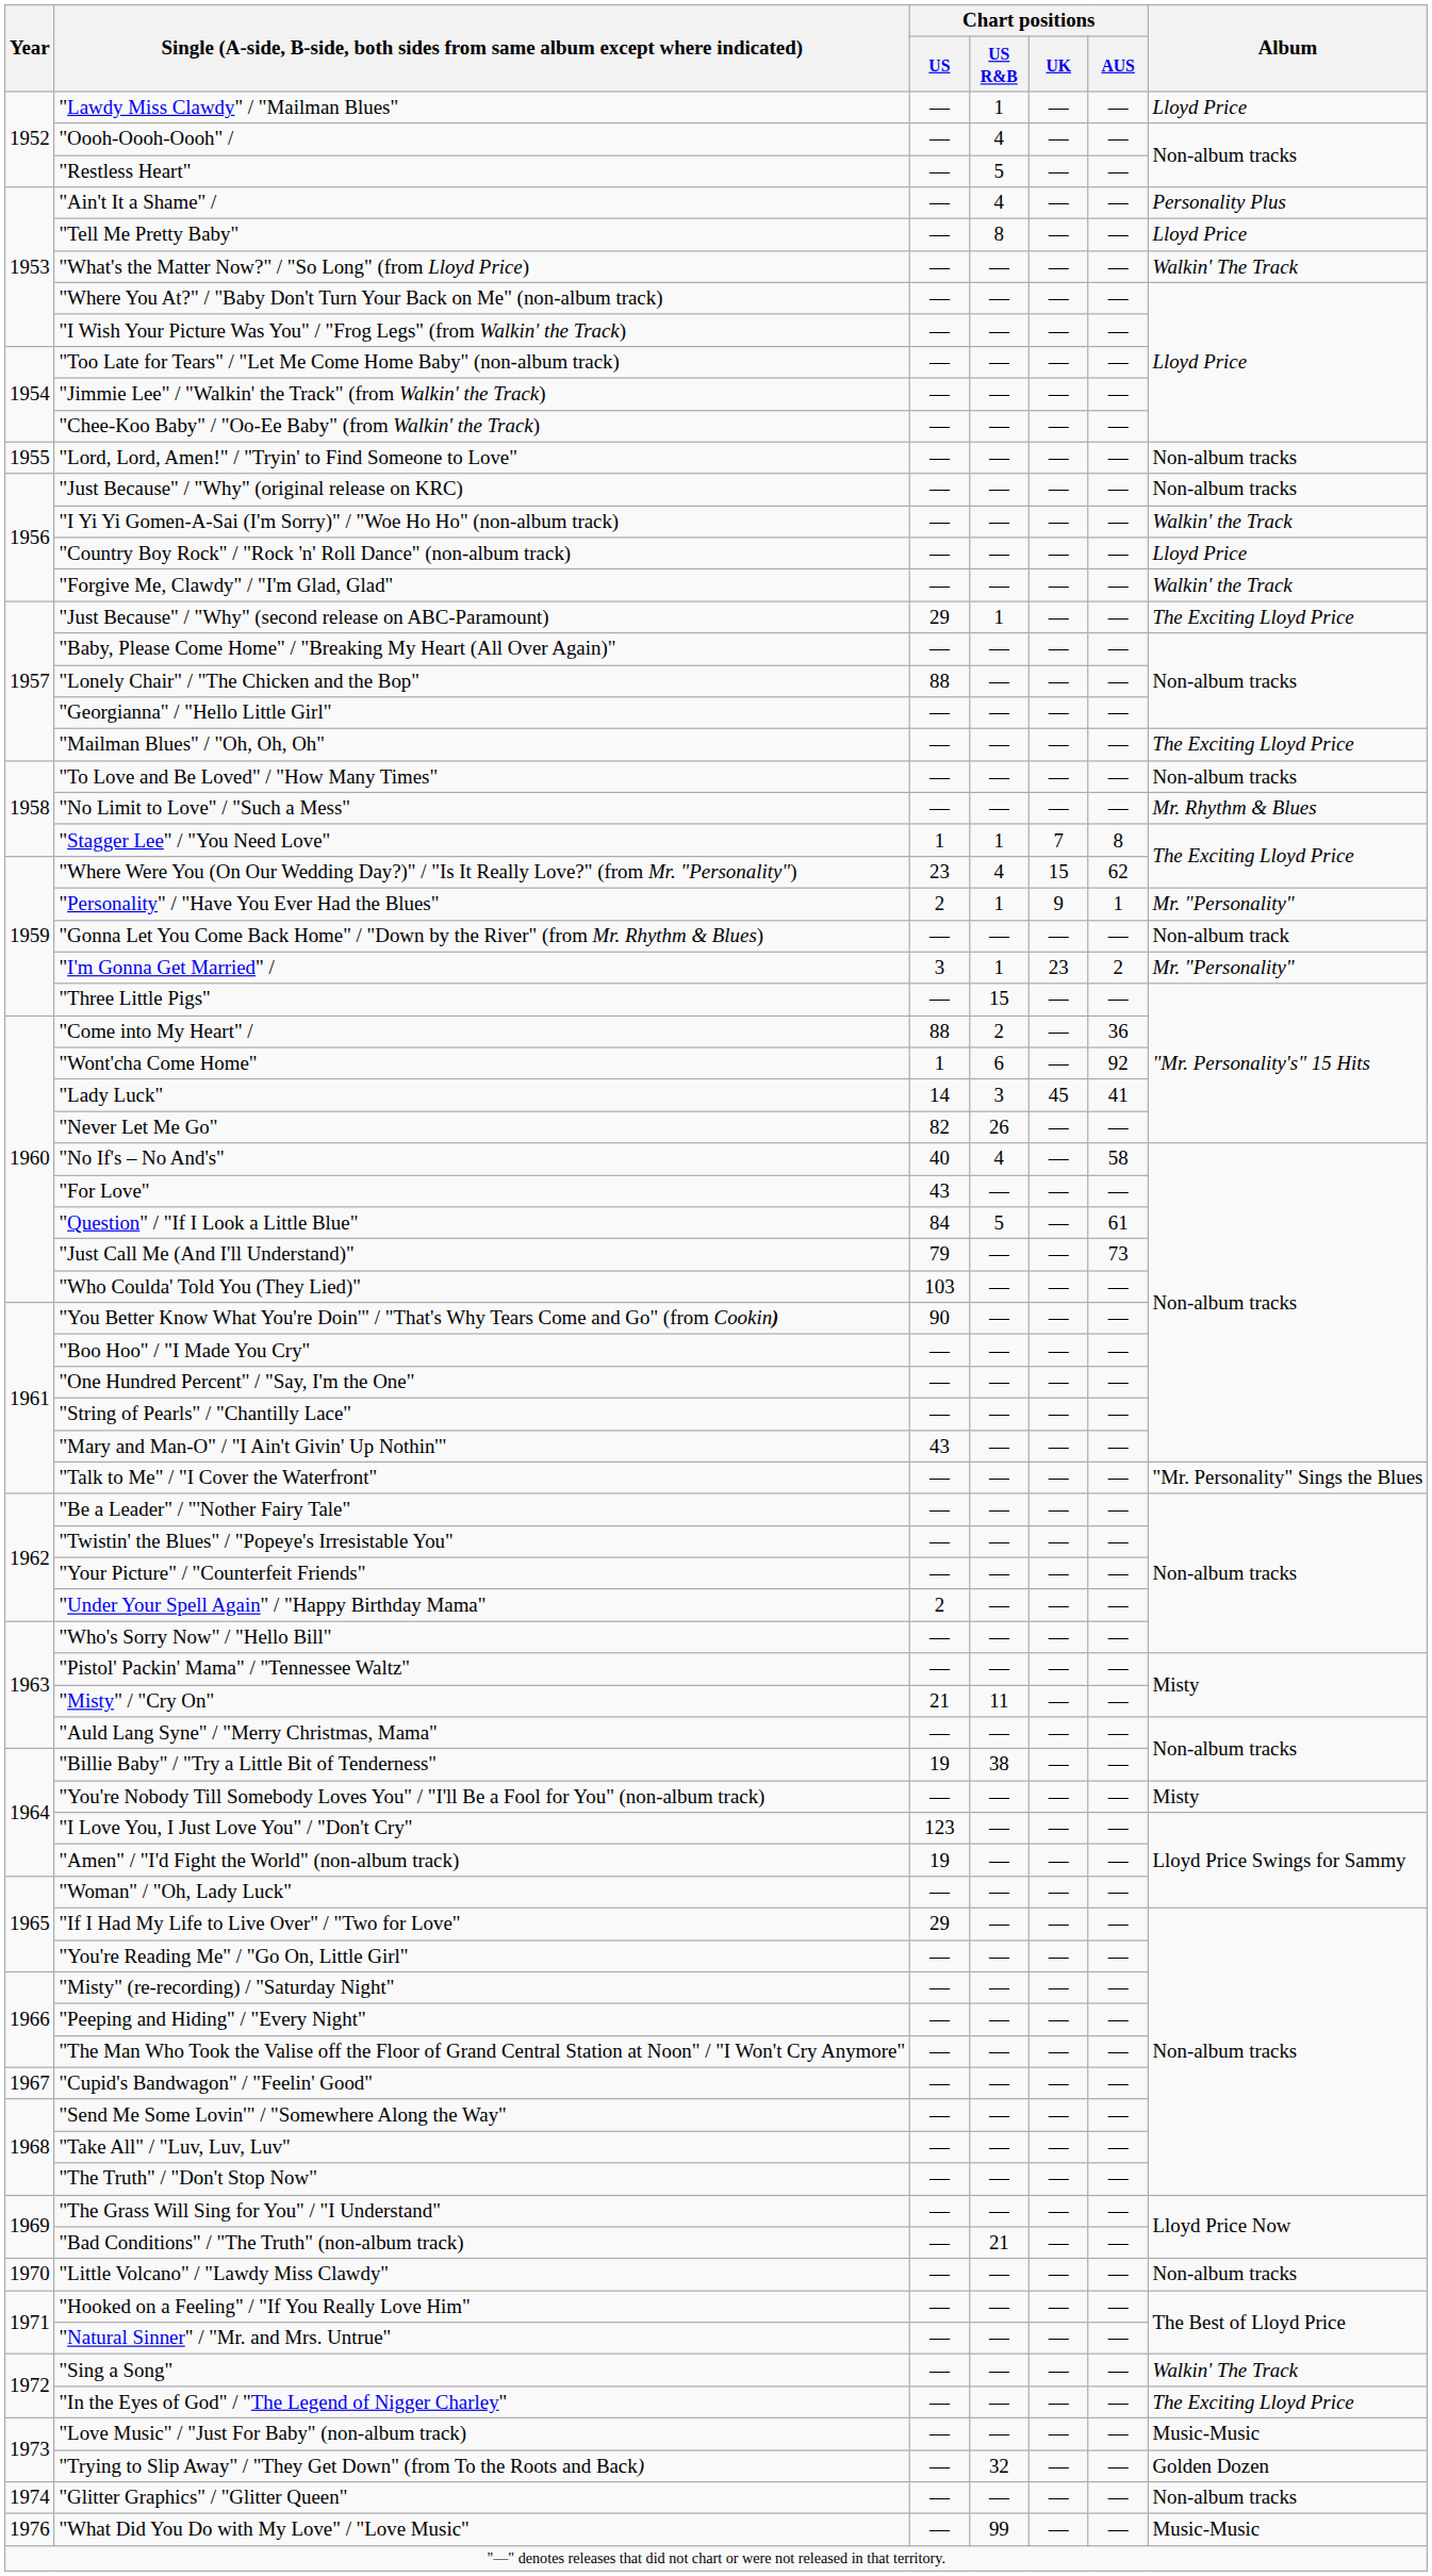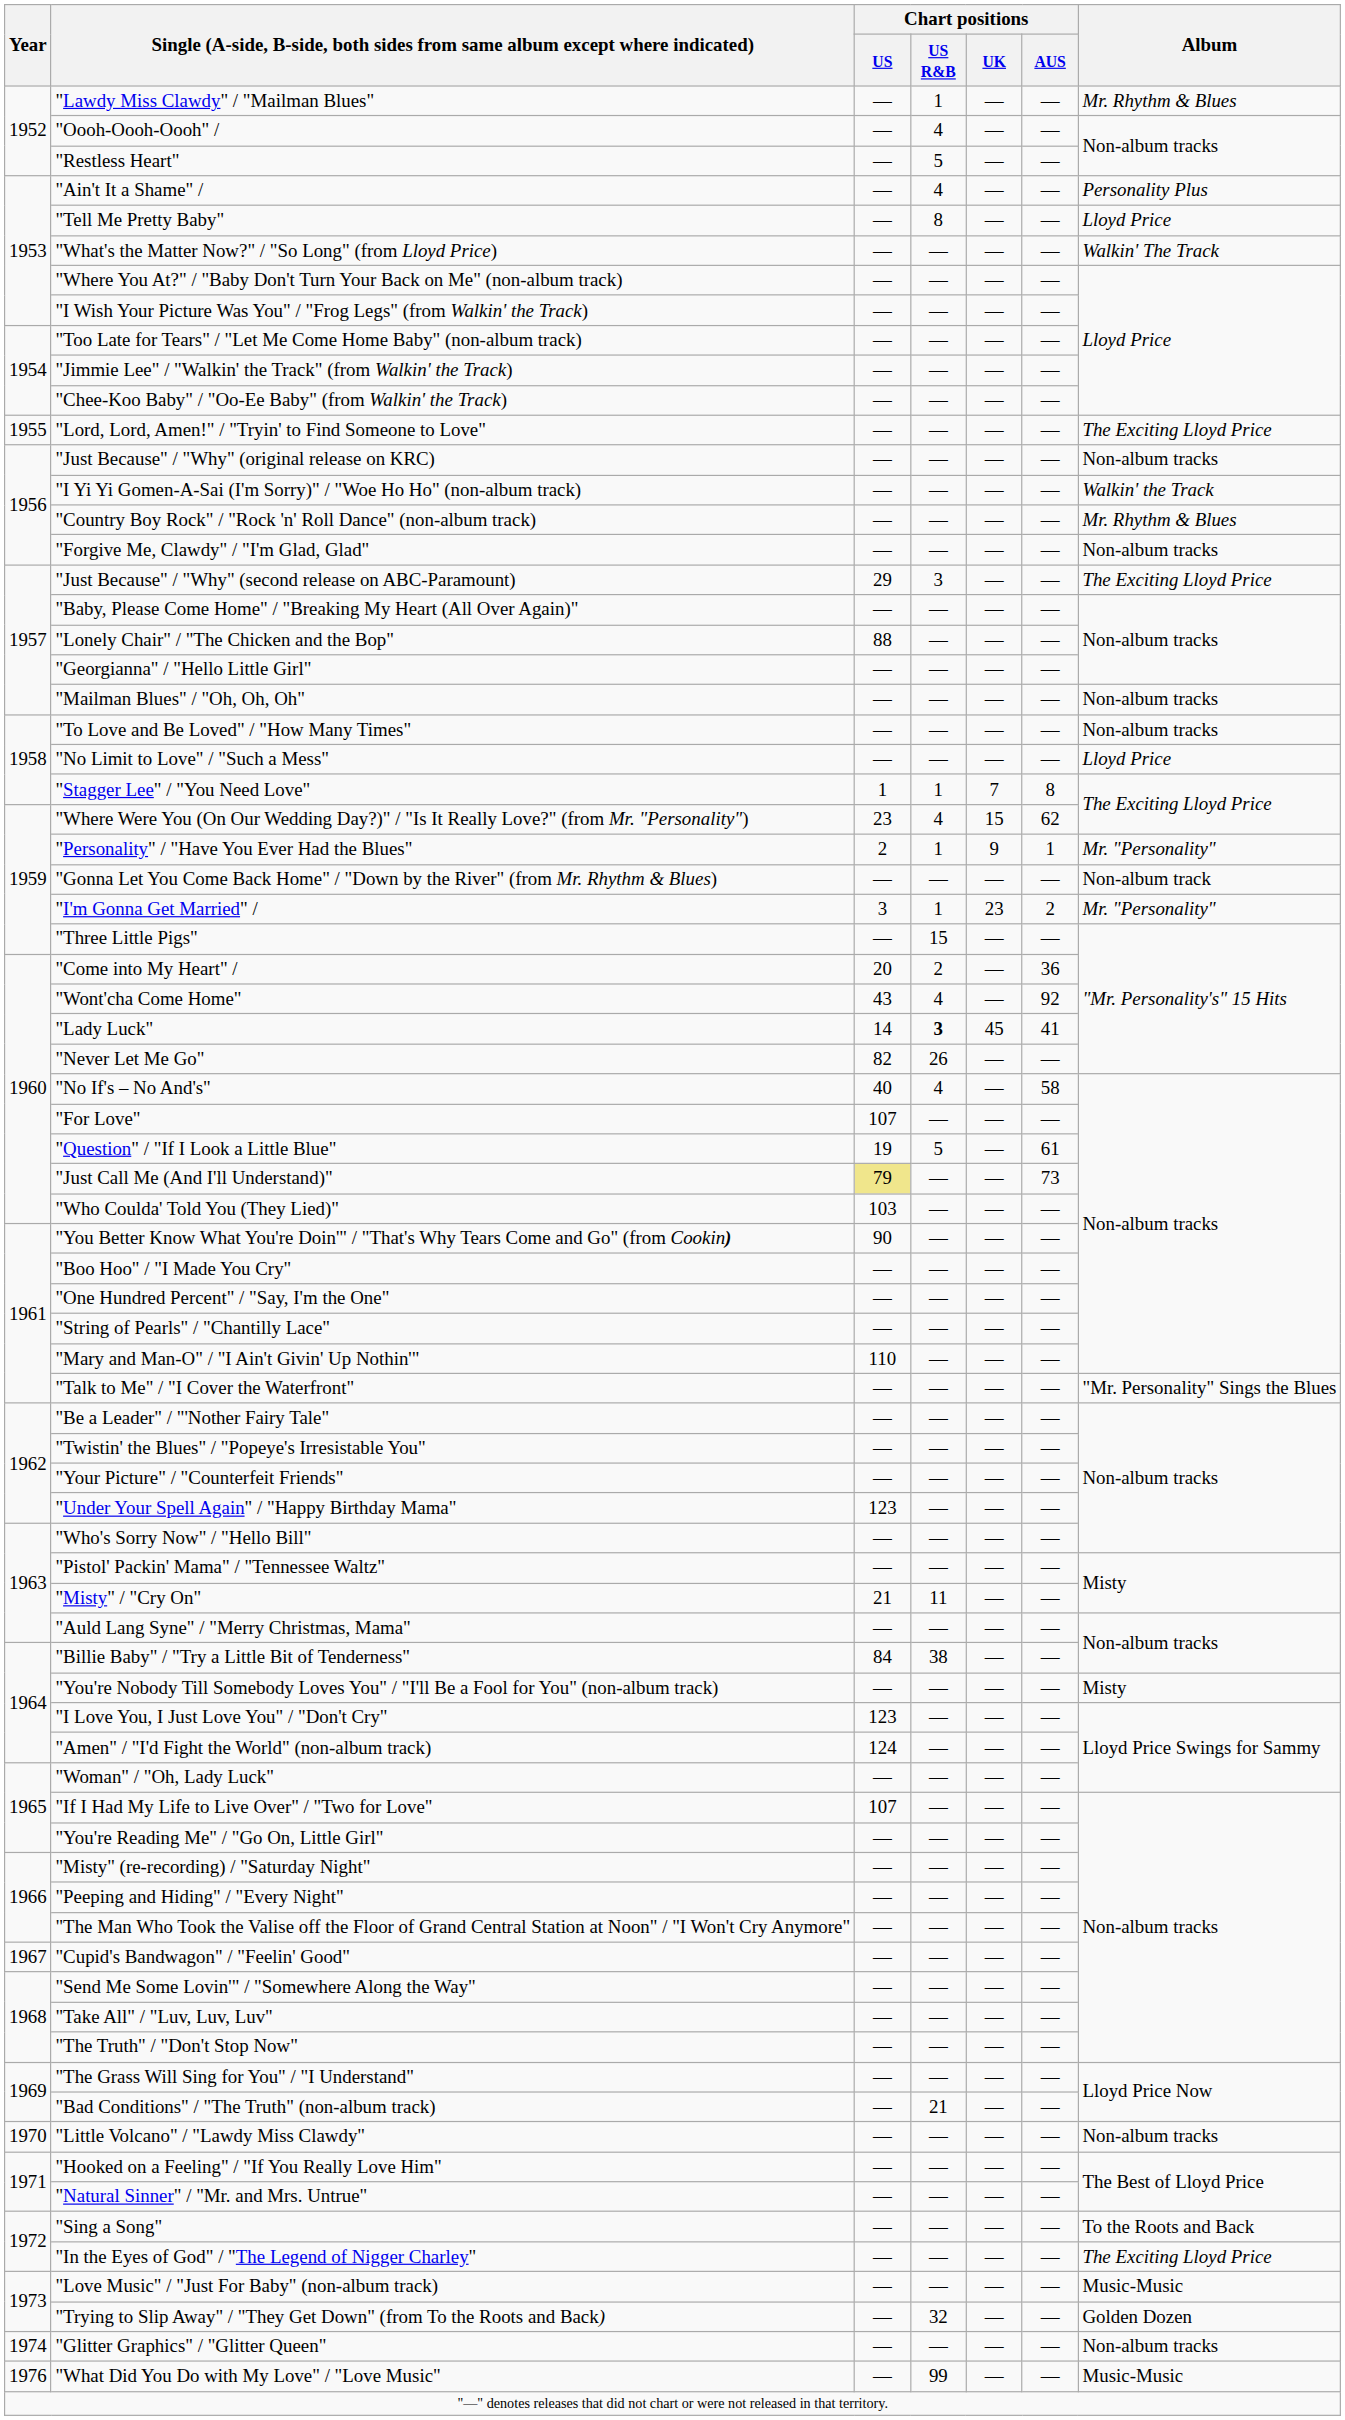"Lawdy Miss Clawdy" / "Mailman Blues" | Album: Lloyd Price -> Mr. Rhythm & Blues
"Lord, Lord, Amen!" / "Tryin' to Find Someone to Love" | Album: Non-album tracks -> The Exciting Lloyd Price
"Country Boy Rock" / "Rock 'n' Roll Dance" (non-album track) | Album: Lloyd Price -> Mr. Rhythm & Blues
"Forgive Me, Clawdy" / "I'm Glad, Glad" | Album: Walkin' the Track -> Non-album tracks
"Just Because" / "Why" (second release on ABC-Paramount) | Chart positions / US R&B: 1 -> 3
"Mailman Blues" / "Oh, Oh, Oh" | Album: The Exciting Lloyd Price -> Non-album tracks
"No Limit to Love" / "Such a Mess" | Album: Mr. Rhythm & Blues -> Lloyd Price
"Come into My Heart" / | Chart positions / US: 88 -> 20
"Wont'cha Come Home" | Chart positions / US: 1 -> 43
"Wont'cha Come Home" | Chart positions / US R&B: 6 -> 4
"Lady Luck" | Chart positions / US R&B: normal -> bold
"For Love" | Chart positions / US: 43 -> 107
"Question" / "If I Look a Little Blue" | Chart positions / US: 84 -> 19
"Just Call Me (And I'll Understand)" | Chart positions / US: no background -> khaki background
"Mary and Man-O" / "I Ain't Givin' Up Nothin'" | Chart positions / US: 43 -> 110
"Under Your Spell Again" / "Happy Birthday Mama" | Chart positions / US: 2 -> 123
"Billie Baby" / "Try a Little Bit of Tenderness" | Chart positions / US: 19 -> 84
"Amen" / "I'd Fight the World" (non-album track) | Chart positions / US: 19 -> 124
"If I Had My Life to Live Over" / "Two for Love" | Chart positions / US: 29 -> 107
"Sing a Song" | Album: Walkin' The Track -> To the Roots and Back
